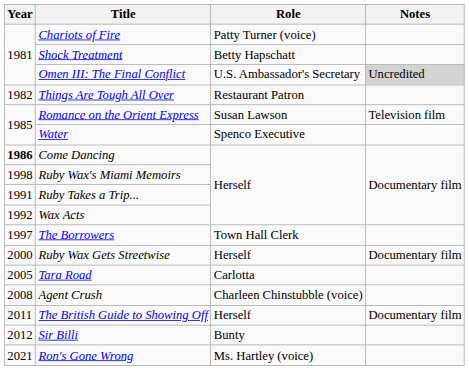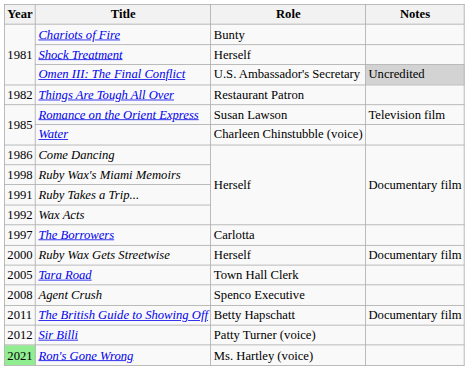Chariots of Fire | Role: Patty Turner (voice) -> Bunty
Shock Treatment | Role: Betty Hapschatt -> Herself
Water | Role: Spenco Executive -> Charleen Chinstubble (voice)
Come Dancing | Year: bold -> normal
The Borrowers | Role: Town Hall Clerk -> Carlotta
Tara Road | Role: Carlotta -> Town Hall Clerk
Agent Crush | Role: Charleen Chinstubble (voice) -> Spenco Executive
The British Guide to Showing Off | Role: Herself -> Betty Hapschatt
Sir Billi | Role: Bunty -> Patty Turner (voice)
Ron's Gone Wrong | Year: no background -> lightgreen background
